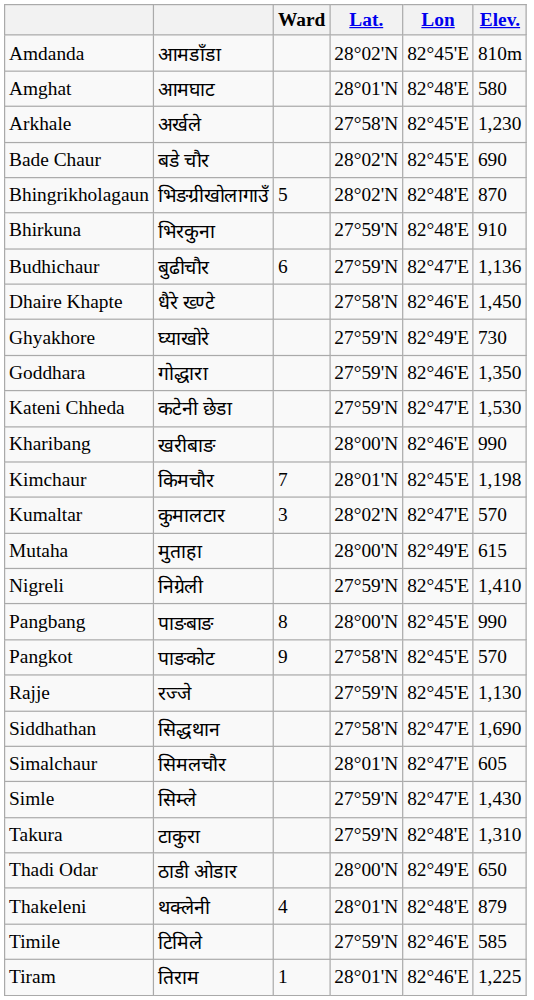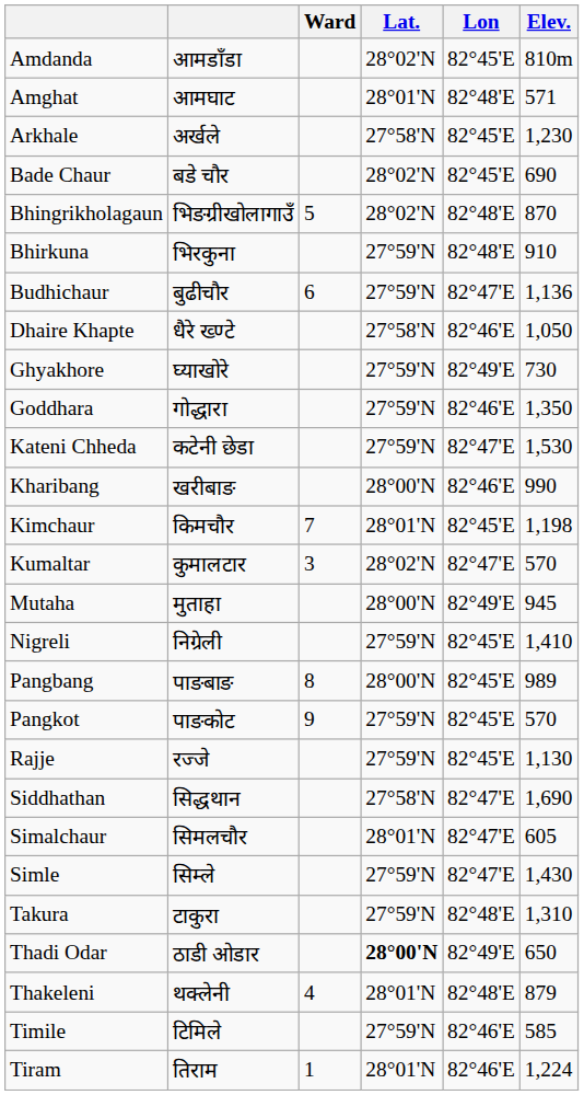Amghat | Elev.: 580 -> 571
Dhaire Khapte | Elev.: 1,450 -> 1,050
Mutaha | Elev.: 615 -> 945
Pangbang | Elev.: 990 -> 989
Pangkot | Lat.: 27°58'N -> 27°59'N
Thadi Odar | Lat.: normal -> bold
Tiram | Elev.: 1,225 -> 1,224
